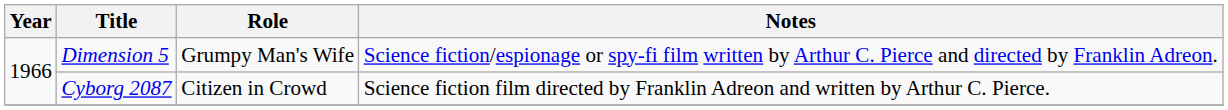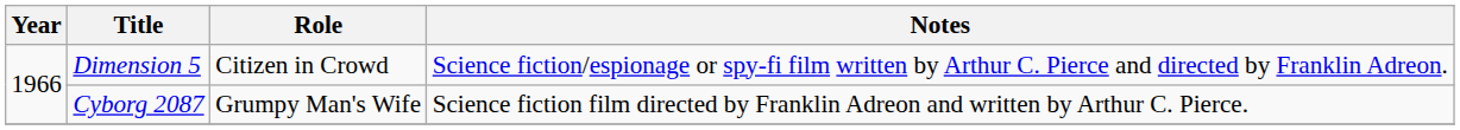Dimension 5 | Role: Grumpy Man's Wife -> Citizen in Crowd
Cyborg 2087 | Role: Citizen in Crowd -> Grumpy Man's Wife
